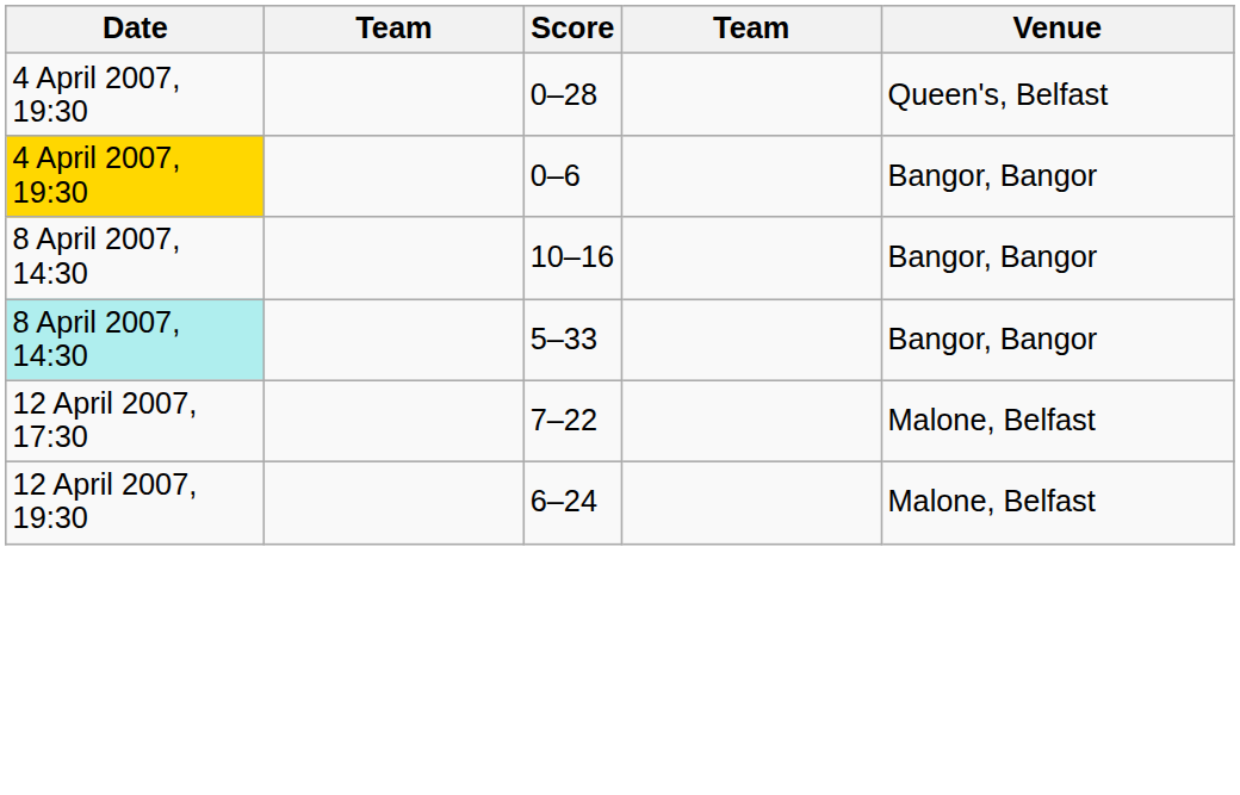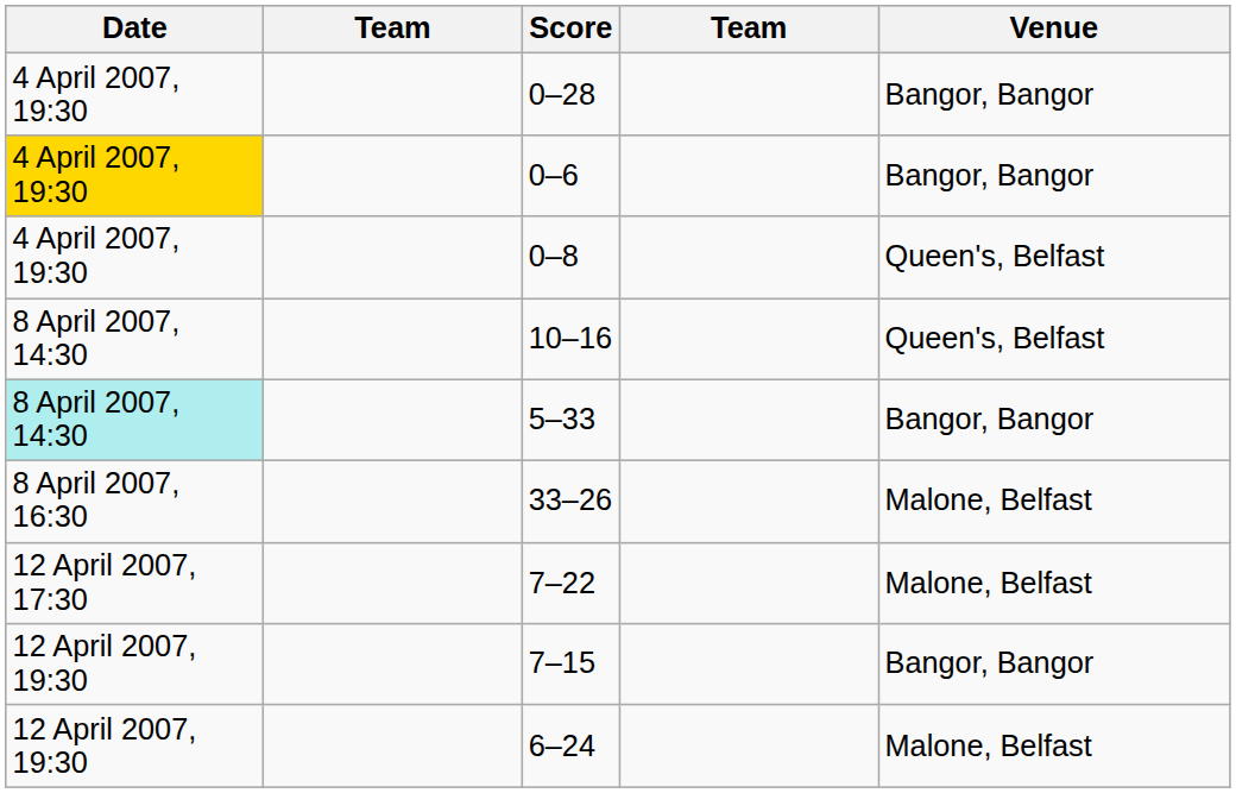0–28 | Venue: Queen's, Belfast -> Bangor, Bangor
+ row: 4 April 2007, 19:30 | 0–8 | Queen's, Belfast
10–16 | Venue: Bangor, Bangor -> Queen's, Belfast
+ row: 8 April 2007, 16:30 | 33–26 | Malone, Belfast
+ row: 12 April 2007, 19:30 | 7–15 | Bangor, Bangor
